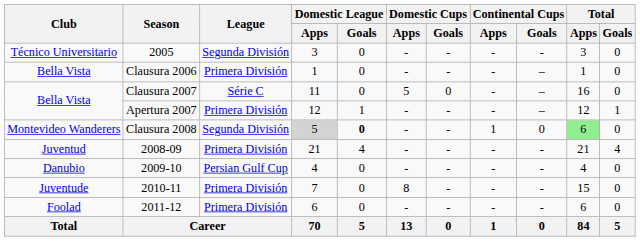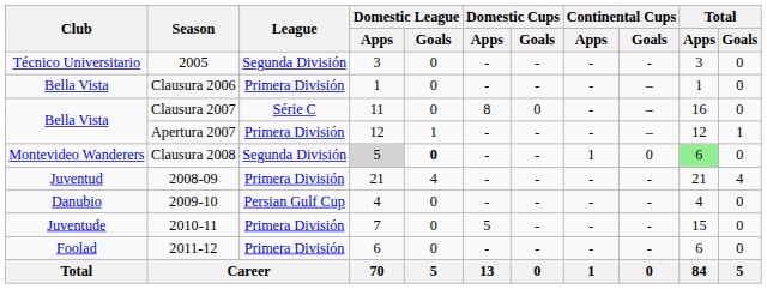Clausura 2007 | Domestic Cups / Apps: 5 -> 8
2010-11 | Domestic Cups / Apps: 8 -> 5
